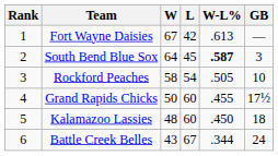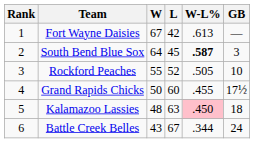Rockford Peaches | W: 58 -> 55
Rockford Peaches | L: 54 -> 52
Kalamazoo Lassies | L: 60 -> 63
Kalamazoo Lassies | W-L%: no background -> pink background
